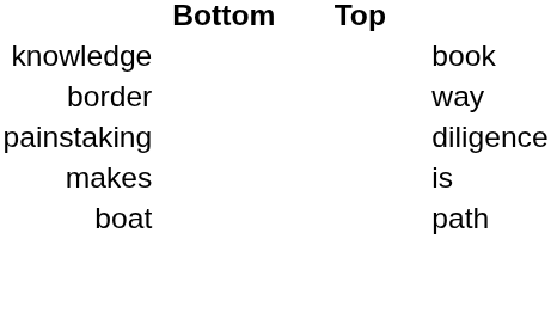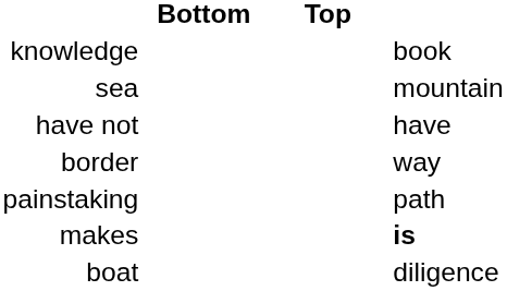+ row: sea | mountain
+ row: have not | have
painstaking | column 4: diligence -> path
makes | column 4: normal -> bold
boat | column 4: path -> diligence
